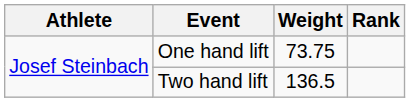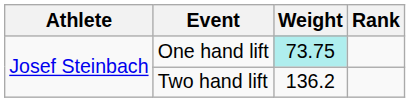One hand lift | Weight: no background -> paleturquoise background
Two hand lift | Weight: 136.5 -> 136.2
